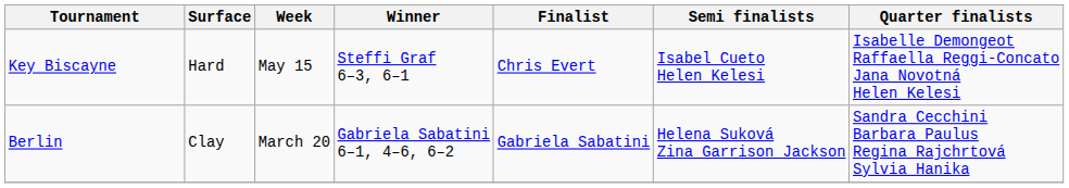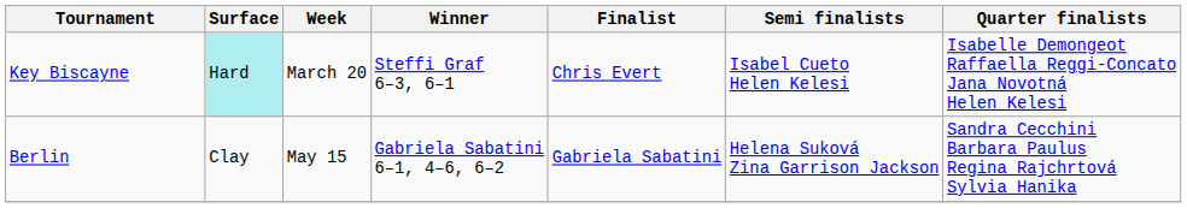Key Biscayne | Surface: no background -> paleturquoise background
Key Biscayne | Week: May 15 -> March 20
Berlin | Week: March 20 -> May 15
